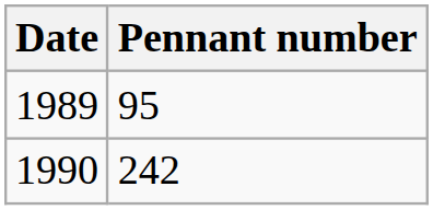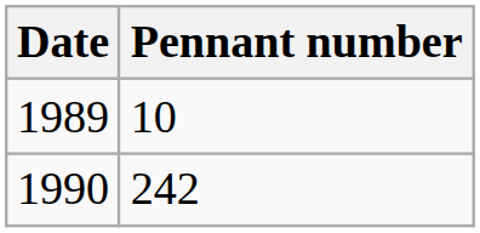1989 | Pennant number: 95 -> 10
